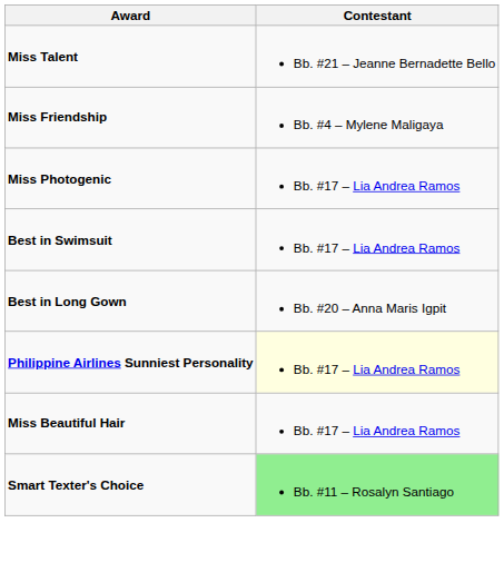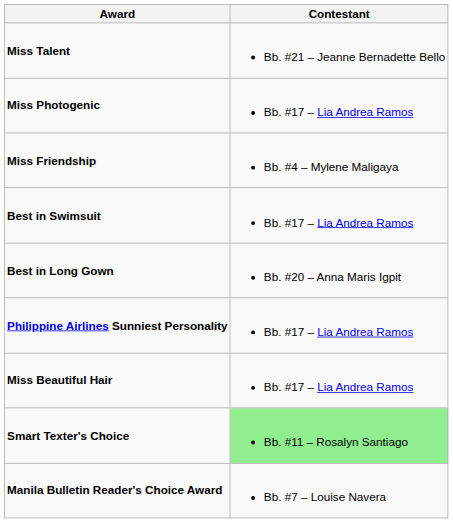rows swapped: Miss Friendship <-> Miss Photogenic
Philippine Airlines Sunniest Personality | Contestant: lightyellow background -> no background
+ row: Manila Bulletin Reader's Choice Award | Bb. #7 – Louise Navera
